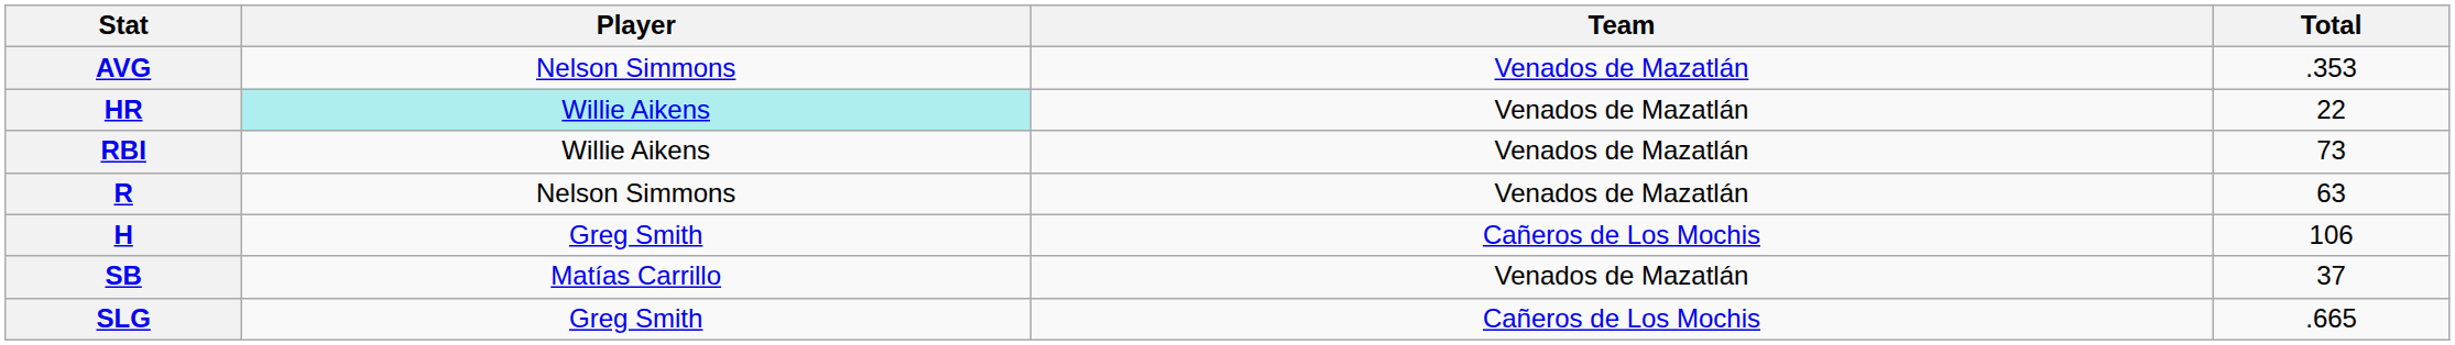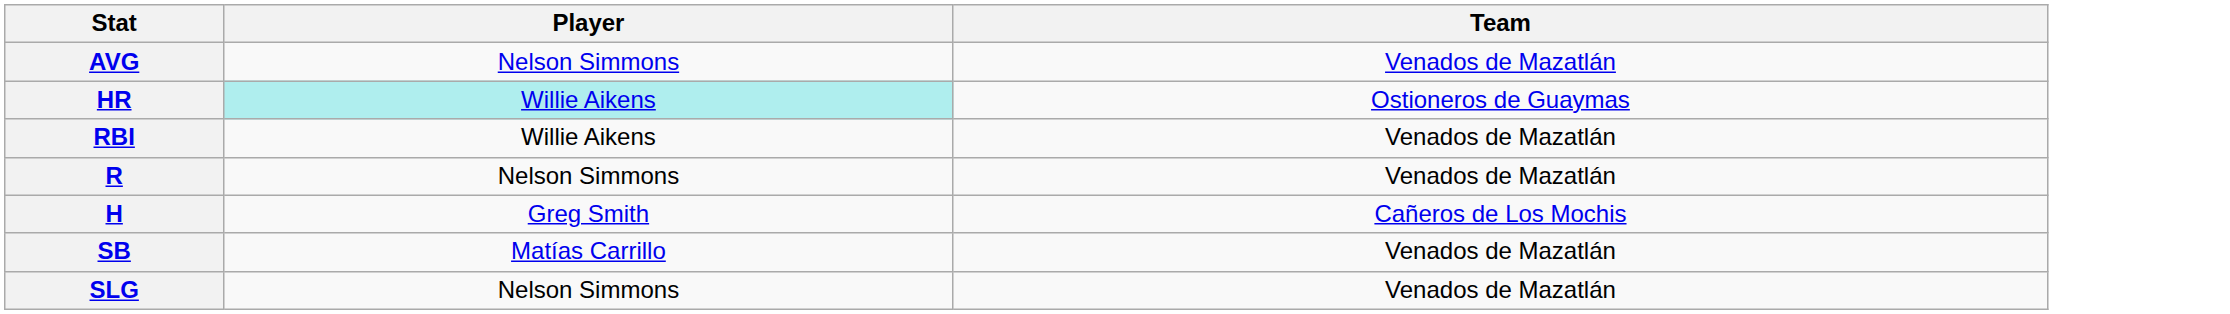- column: Total | .353 | 22 | 73 | 63 | 106 | 37 | .665
HR | Team: Venados de Mazatlán -> Ostioneros de Guaymas
SLG | Player: Greg Smith -> Nelson Simmons
SLG | Team: Cañeros de Los Mochis -> Venados de Mazatlán
